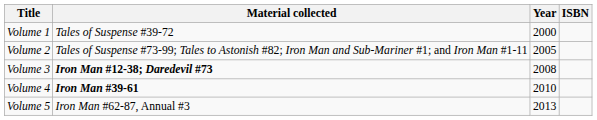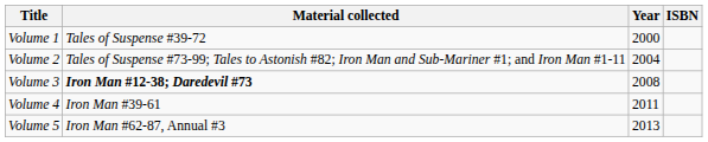Volume 2 | Year: 2005 -> 2004
Volume 4 | Material collected: bold -> normal
Volume 4 | Year: 2010 -> 2011
